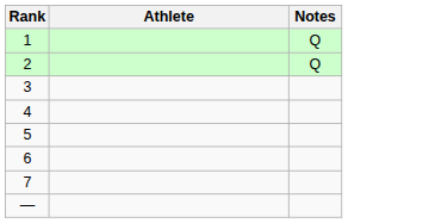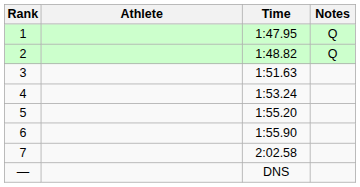+ column: Time | 1:47.95 | 1:48.82 | 1:51.63 | 1:53.24 | 1:55.20 | 1:55.90 | 2:02.58 | DNS
